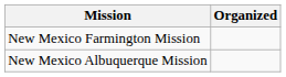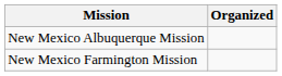rows swapped: New Mexico Albuquerque Mission <-> New Mexico Farmington Mission
